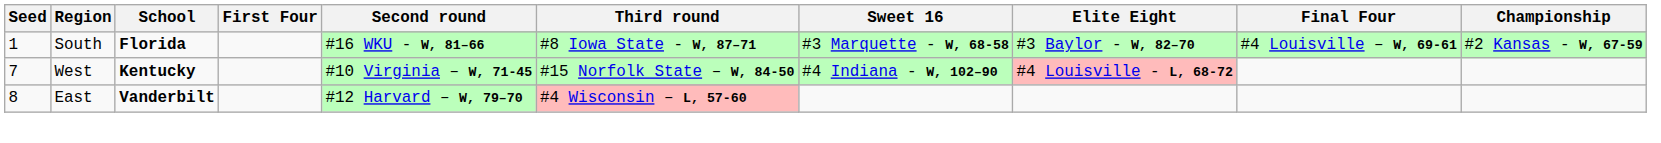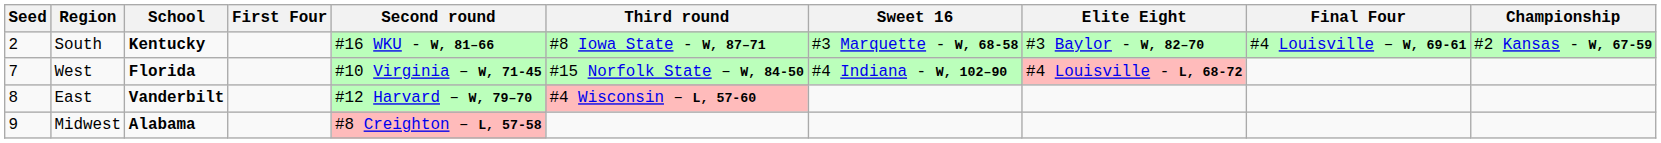South | Seed: 1 -> 2
South | School: Florida -> Kentucky
West | School: Kentucky -> Florida
+ row: 9 | Midwest | Alabama | #8 Creighton – L, 57-58
